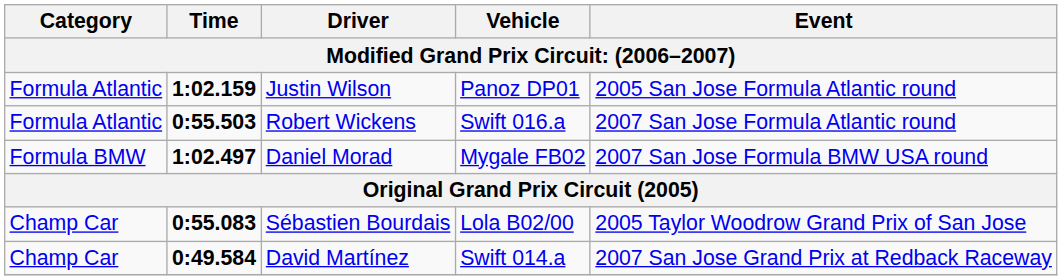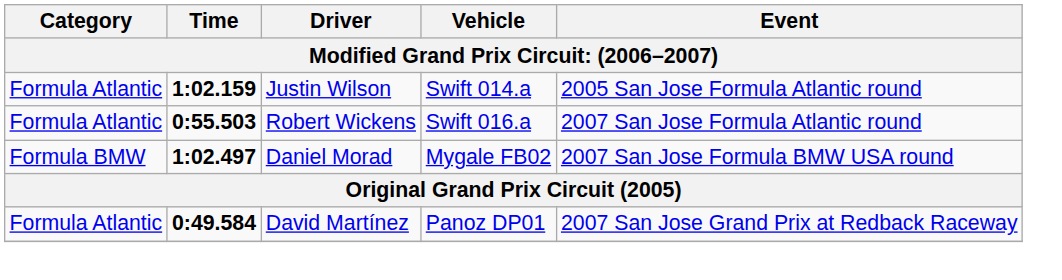Justin Wilson | Vehicle: Panoz DP01 -> Swift 014.a
- row: Champ Car | 0:55.083 | Sébastien Bourdais | Lola B02/00 | 2005 Taylor Woodrow Grand Prix of San Jose
David Martínez | Category: Champ Car -> Formula Atlantic
David Martínez | Vehicle: Swift 014.a -> Panoz DP01
